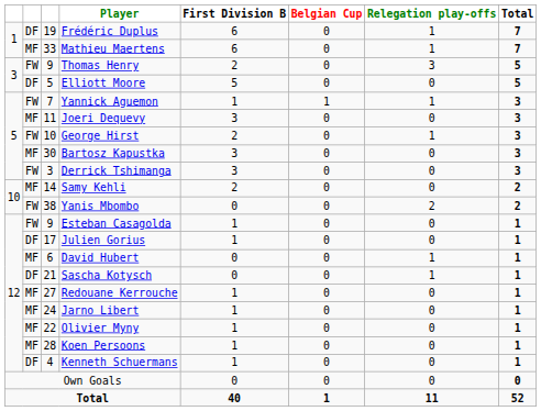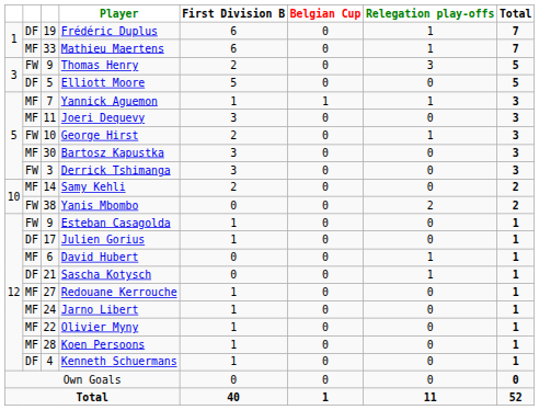Yannick Aguemon | column 2: FW -> MF
